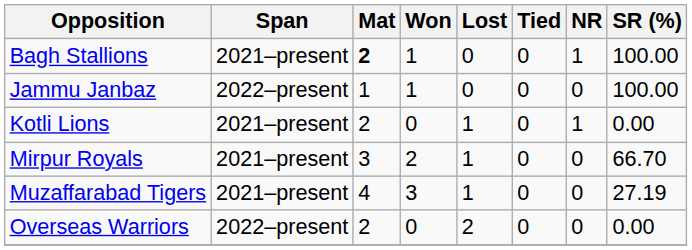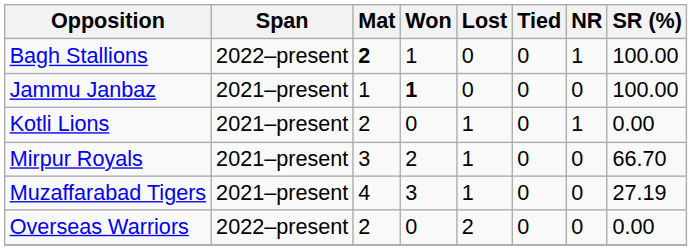Bagh Stallions | Span: 2021–present -> 2022–present
Jammu Janbaz | Span: 2022–present -> 2021–present
Jammu Janbaz | Won: normal -> bold
